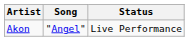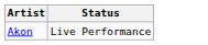- column: Song | "Angel"
